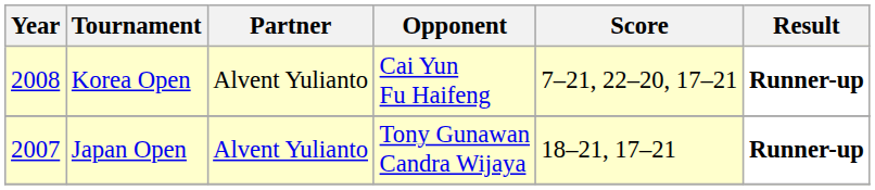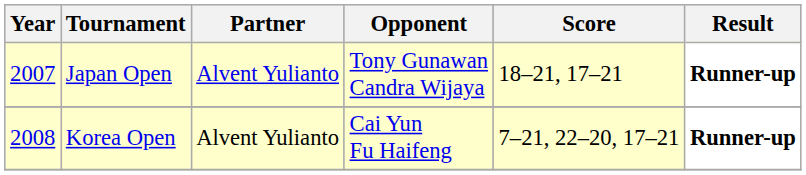rows swapped: Japan Open <-> Korea Open
